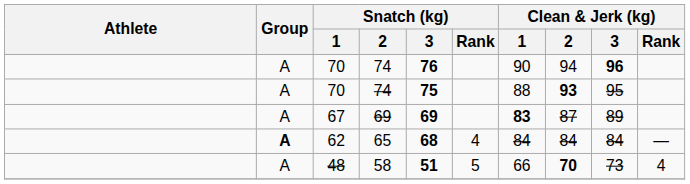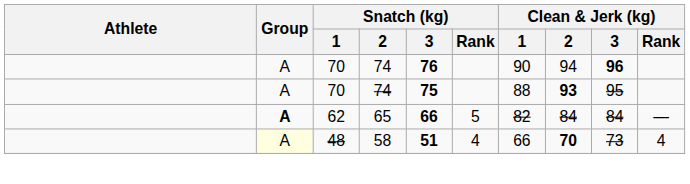- row: A | 67 | 69 | 69 | 83 | 87 | 89
62 | Snatch (kg) / 3: 68 -> 66
62 | Snatch (kg) / Rank: 4 -> 5
62 | Clean & Jerk (kg) / 1: 84 -> 82
48 | Group: no background -> lightyellow background
48 | Snatch (kg) / Rank: 5 -> 4
